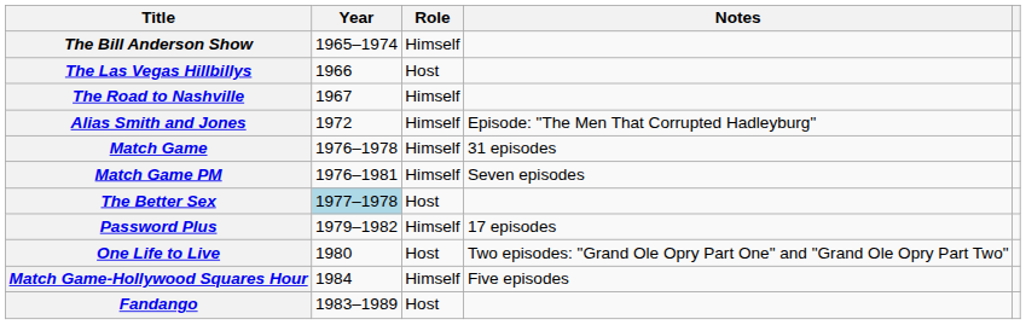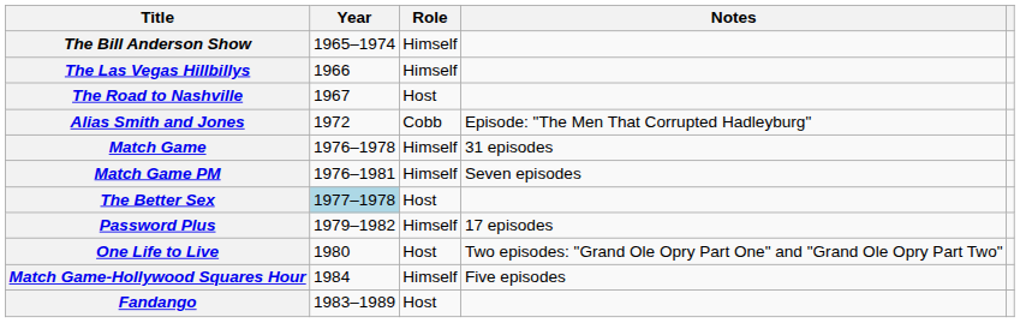The Las Vegas Hillbillys | Role: Host -> Himself
The Road to Nashville | Role: Himself -> Host
Alias Smith and Jones | Role: Himself -> Cobb
